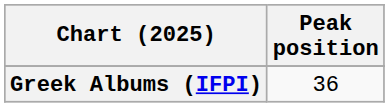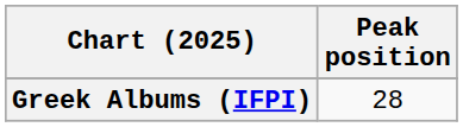Greek Albums (IFPI) | Peak position: 36 -> 28
